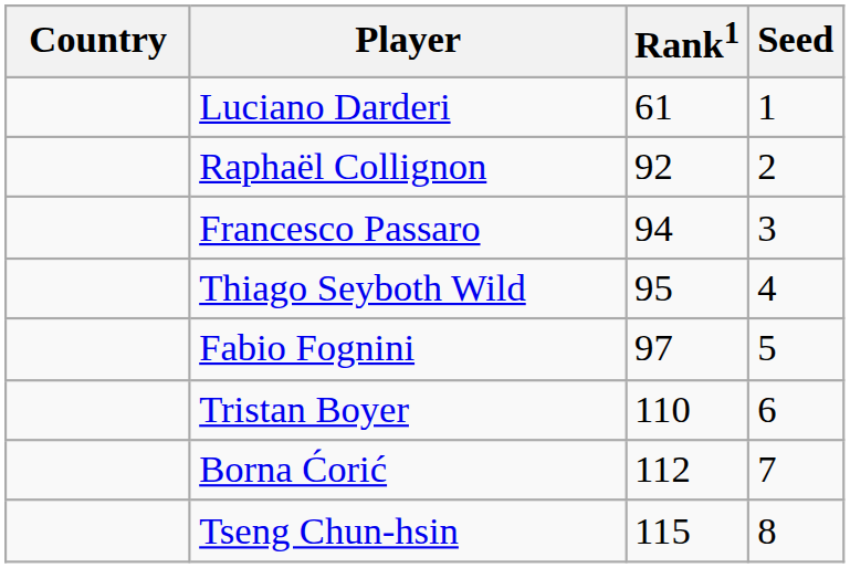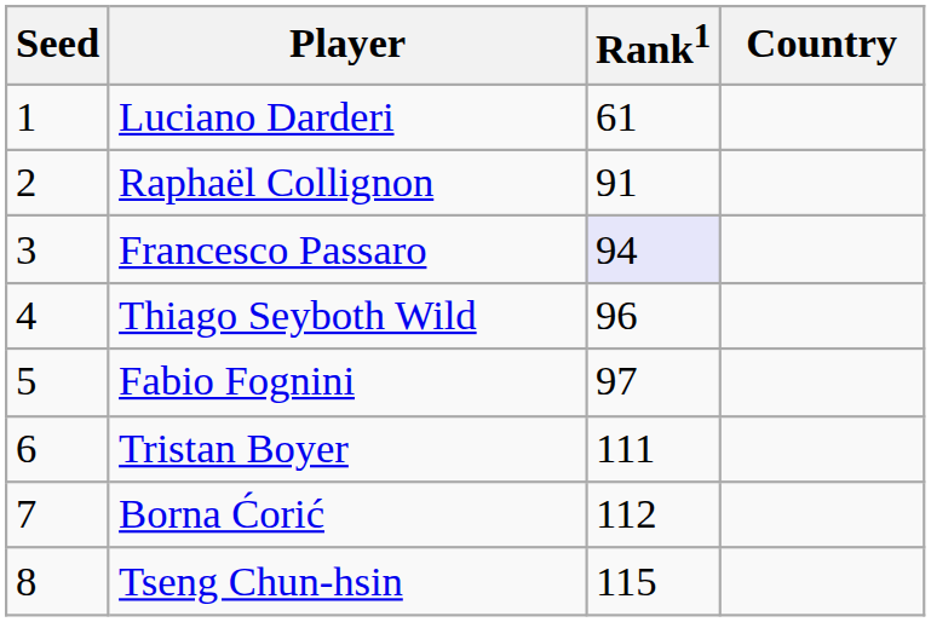columns swapped: Country <-> Seed
Raphaël Collignon | Rank1: 92 -> 91
Francesco Passaro | Rank1: no background -> lavender background
Thiago Seyboth Wild | Rank1: 95 -> 96
Tristan Boyer | Rank1: 110 -> 111
